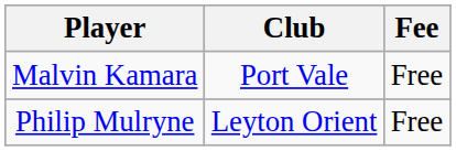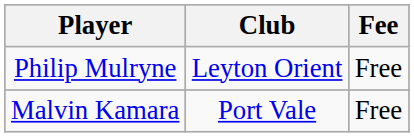rows swapped: Malvin Kamara <-> Philip Mulryne
